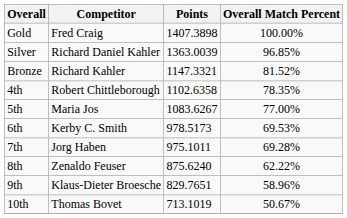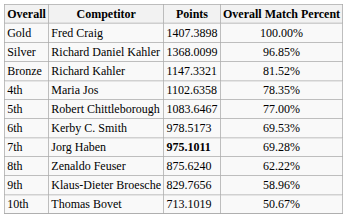Silver | Points: 1363.0039 -> 1368.0099
4th | Competitor: Robert Chittleborough -> Maria Jos
5th | Competitor: Maria Jos -> Robert Chittleborough
5th | Points: 1083.6267 -> 1083.6467
7th | Points: normal -> bold
9th | Points: 829.7651 -> 829.7656
